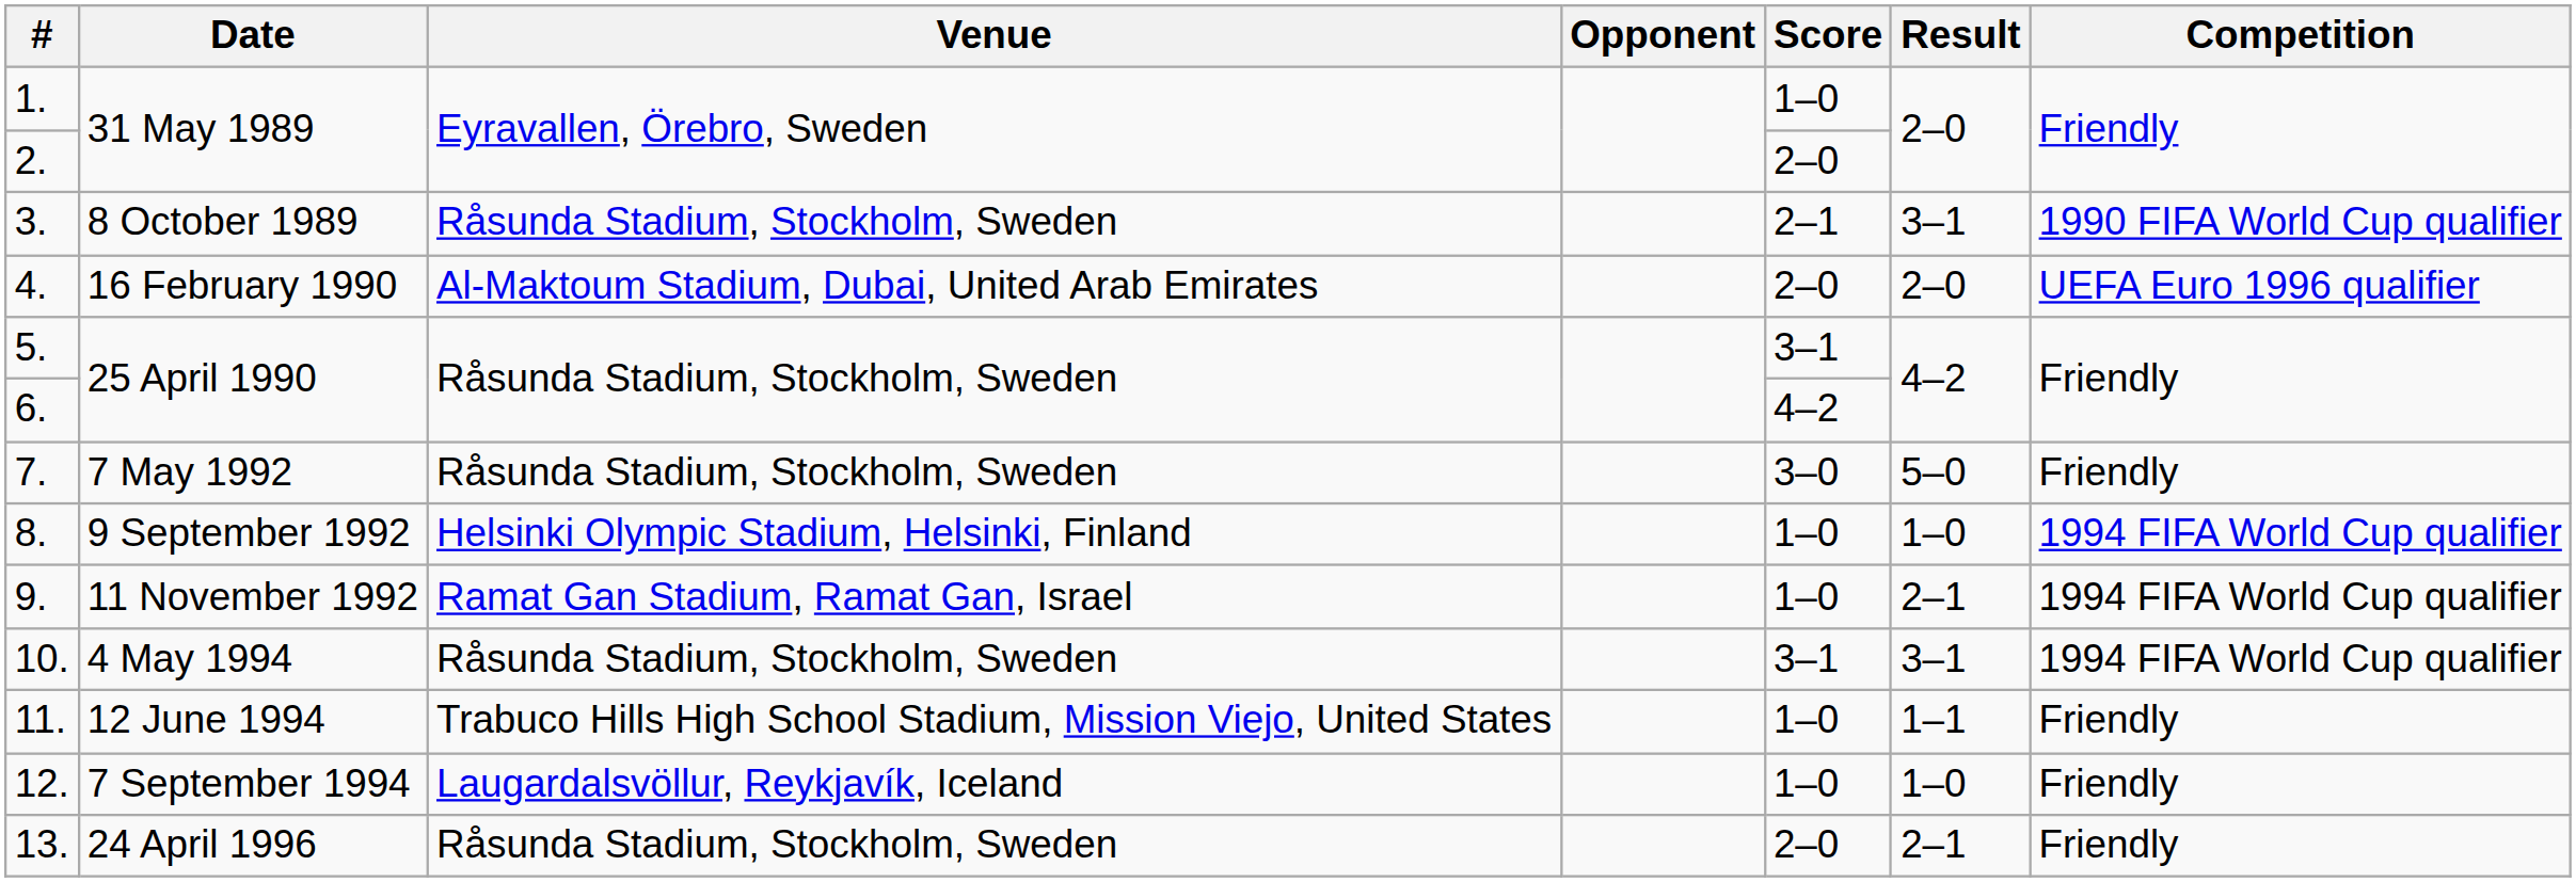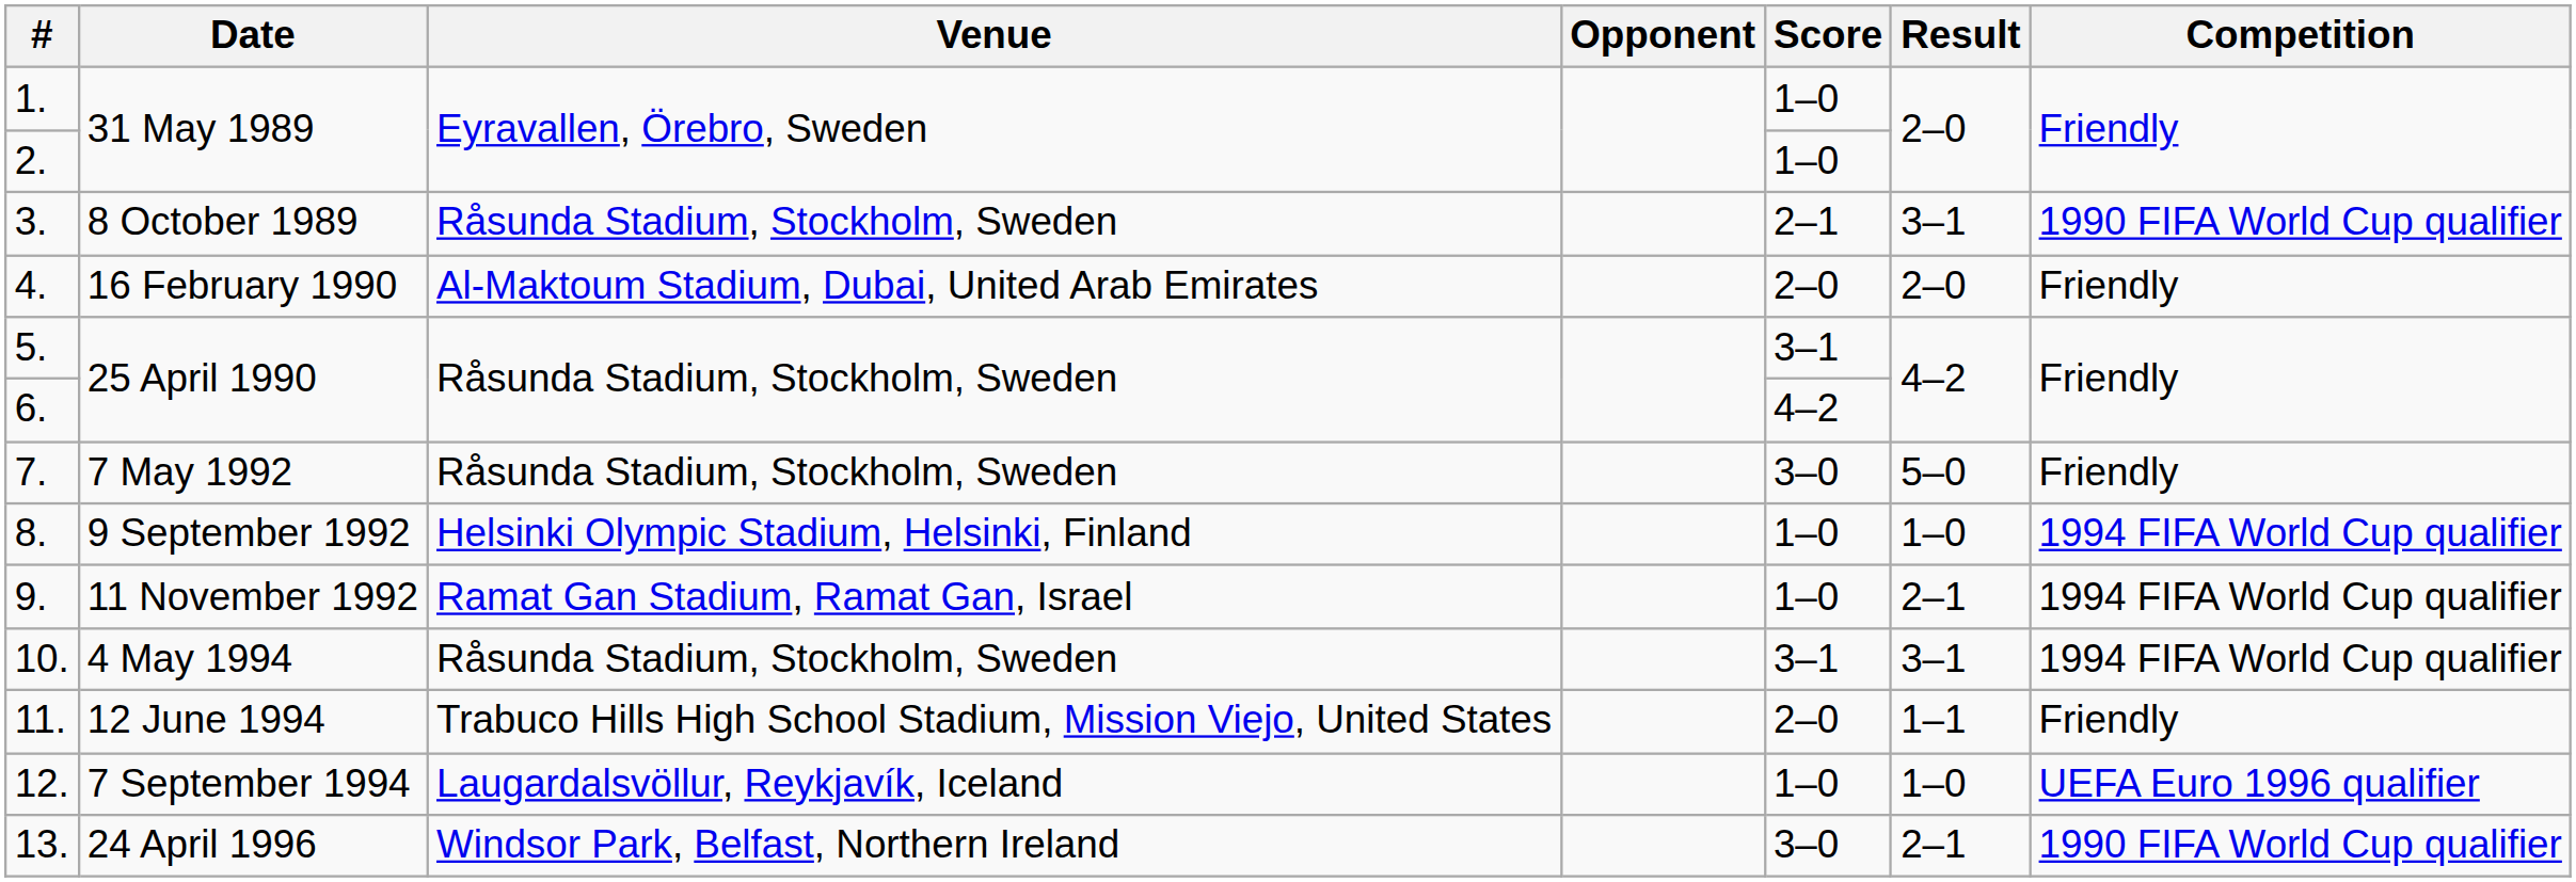2. | Score: 2–0 -> 1–0
4. | Competition: UEFA Euro 1996 qualifier -> Friendly
11. | Score: 1–0 -> 2–0
12. | Competition: Friendly -> UEFA Euro 1996 qualifier
13. | Venue: Råsunda Stadium, Stockholm, Sweden -> Windsor Park, Belfast, Northern Ireland
13. | Score: 2–0 -> 3–0
13. | Competition: Friendly -> 1990 FIFA World Cup qualifier
